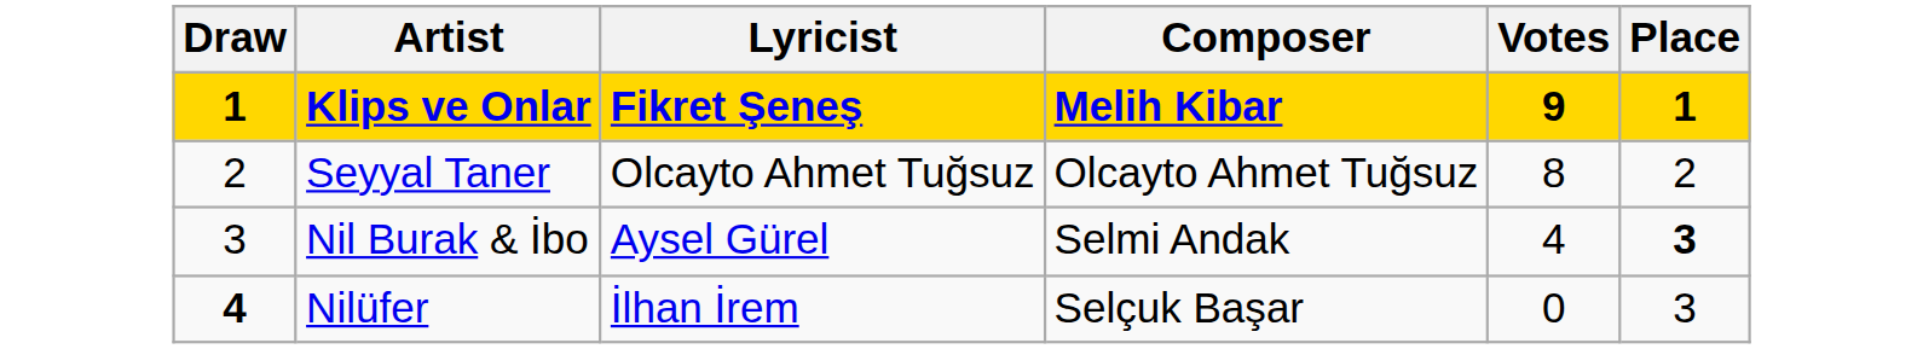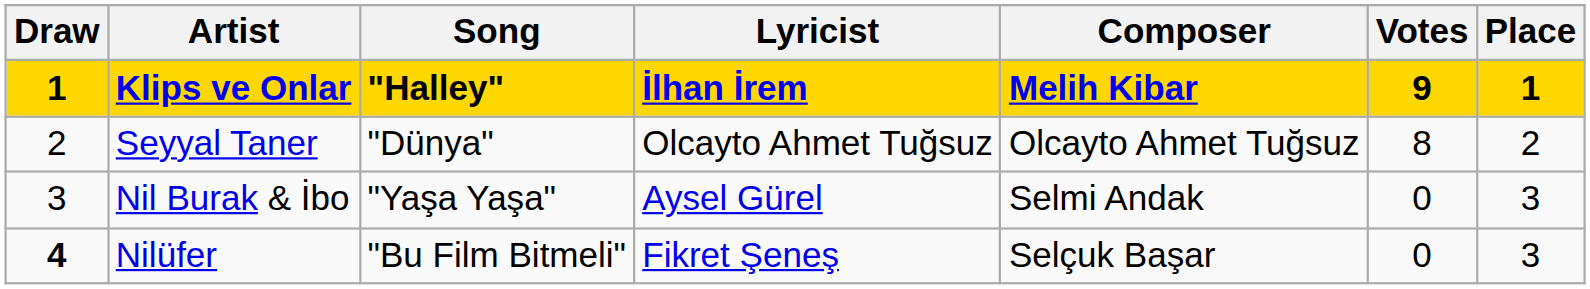+ column: Song | "Halley" | "Dünya" | "Yaşa Yaşa" | "Bu Film Bitmeli"
Klips ve Onlar | Lyricist: Fikret Şeneş -> İlhan İrem
Nil Burak & İbo | Votes: 4 -> 0
Nil Burak & İbo | Place: bold -> normal
Nilüfer | Lyricist: İlhan İrem -> Fikret Şeneş
